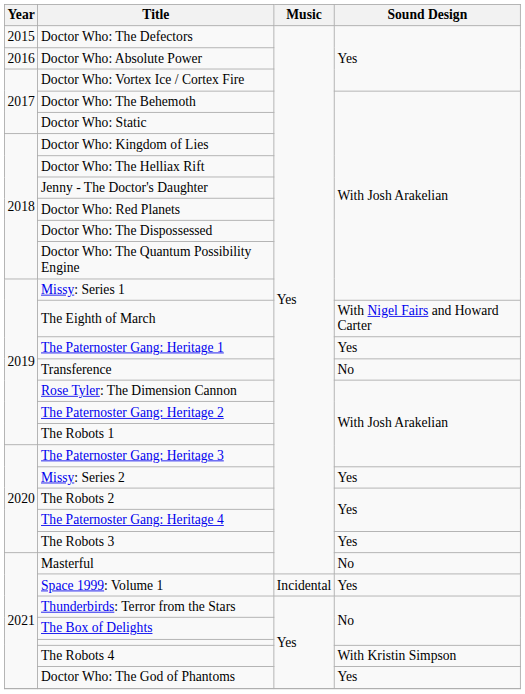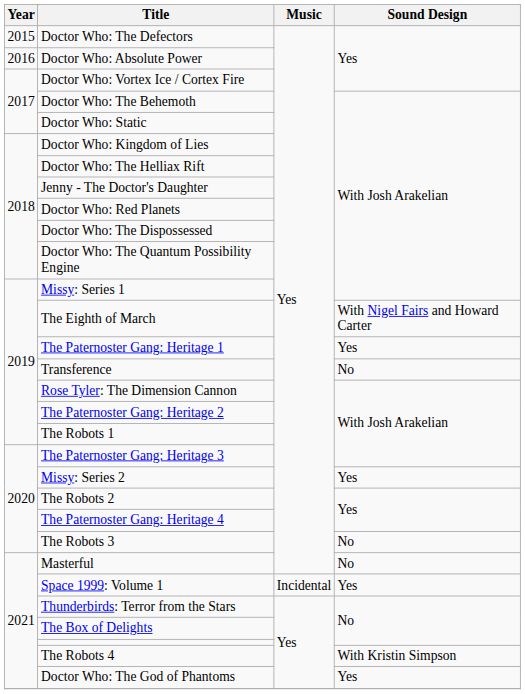The Robots 3 | Sound Design: Yes -> No
